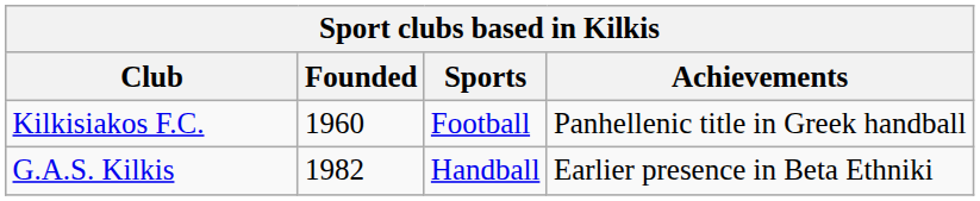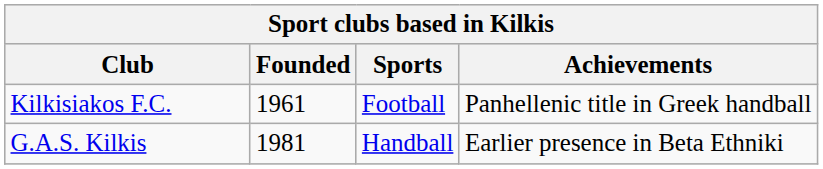Kilkisiakos F.C. | Founded: 1960 -> 1961
G.A.S. Kilkis | Founded: 1982 -> 1981
